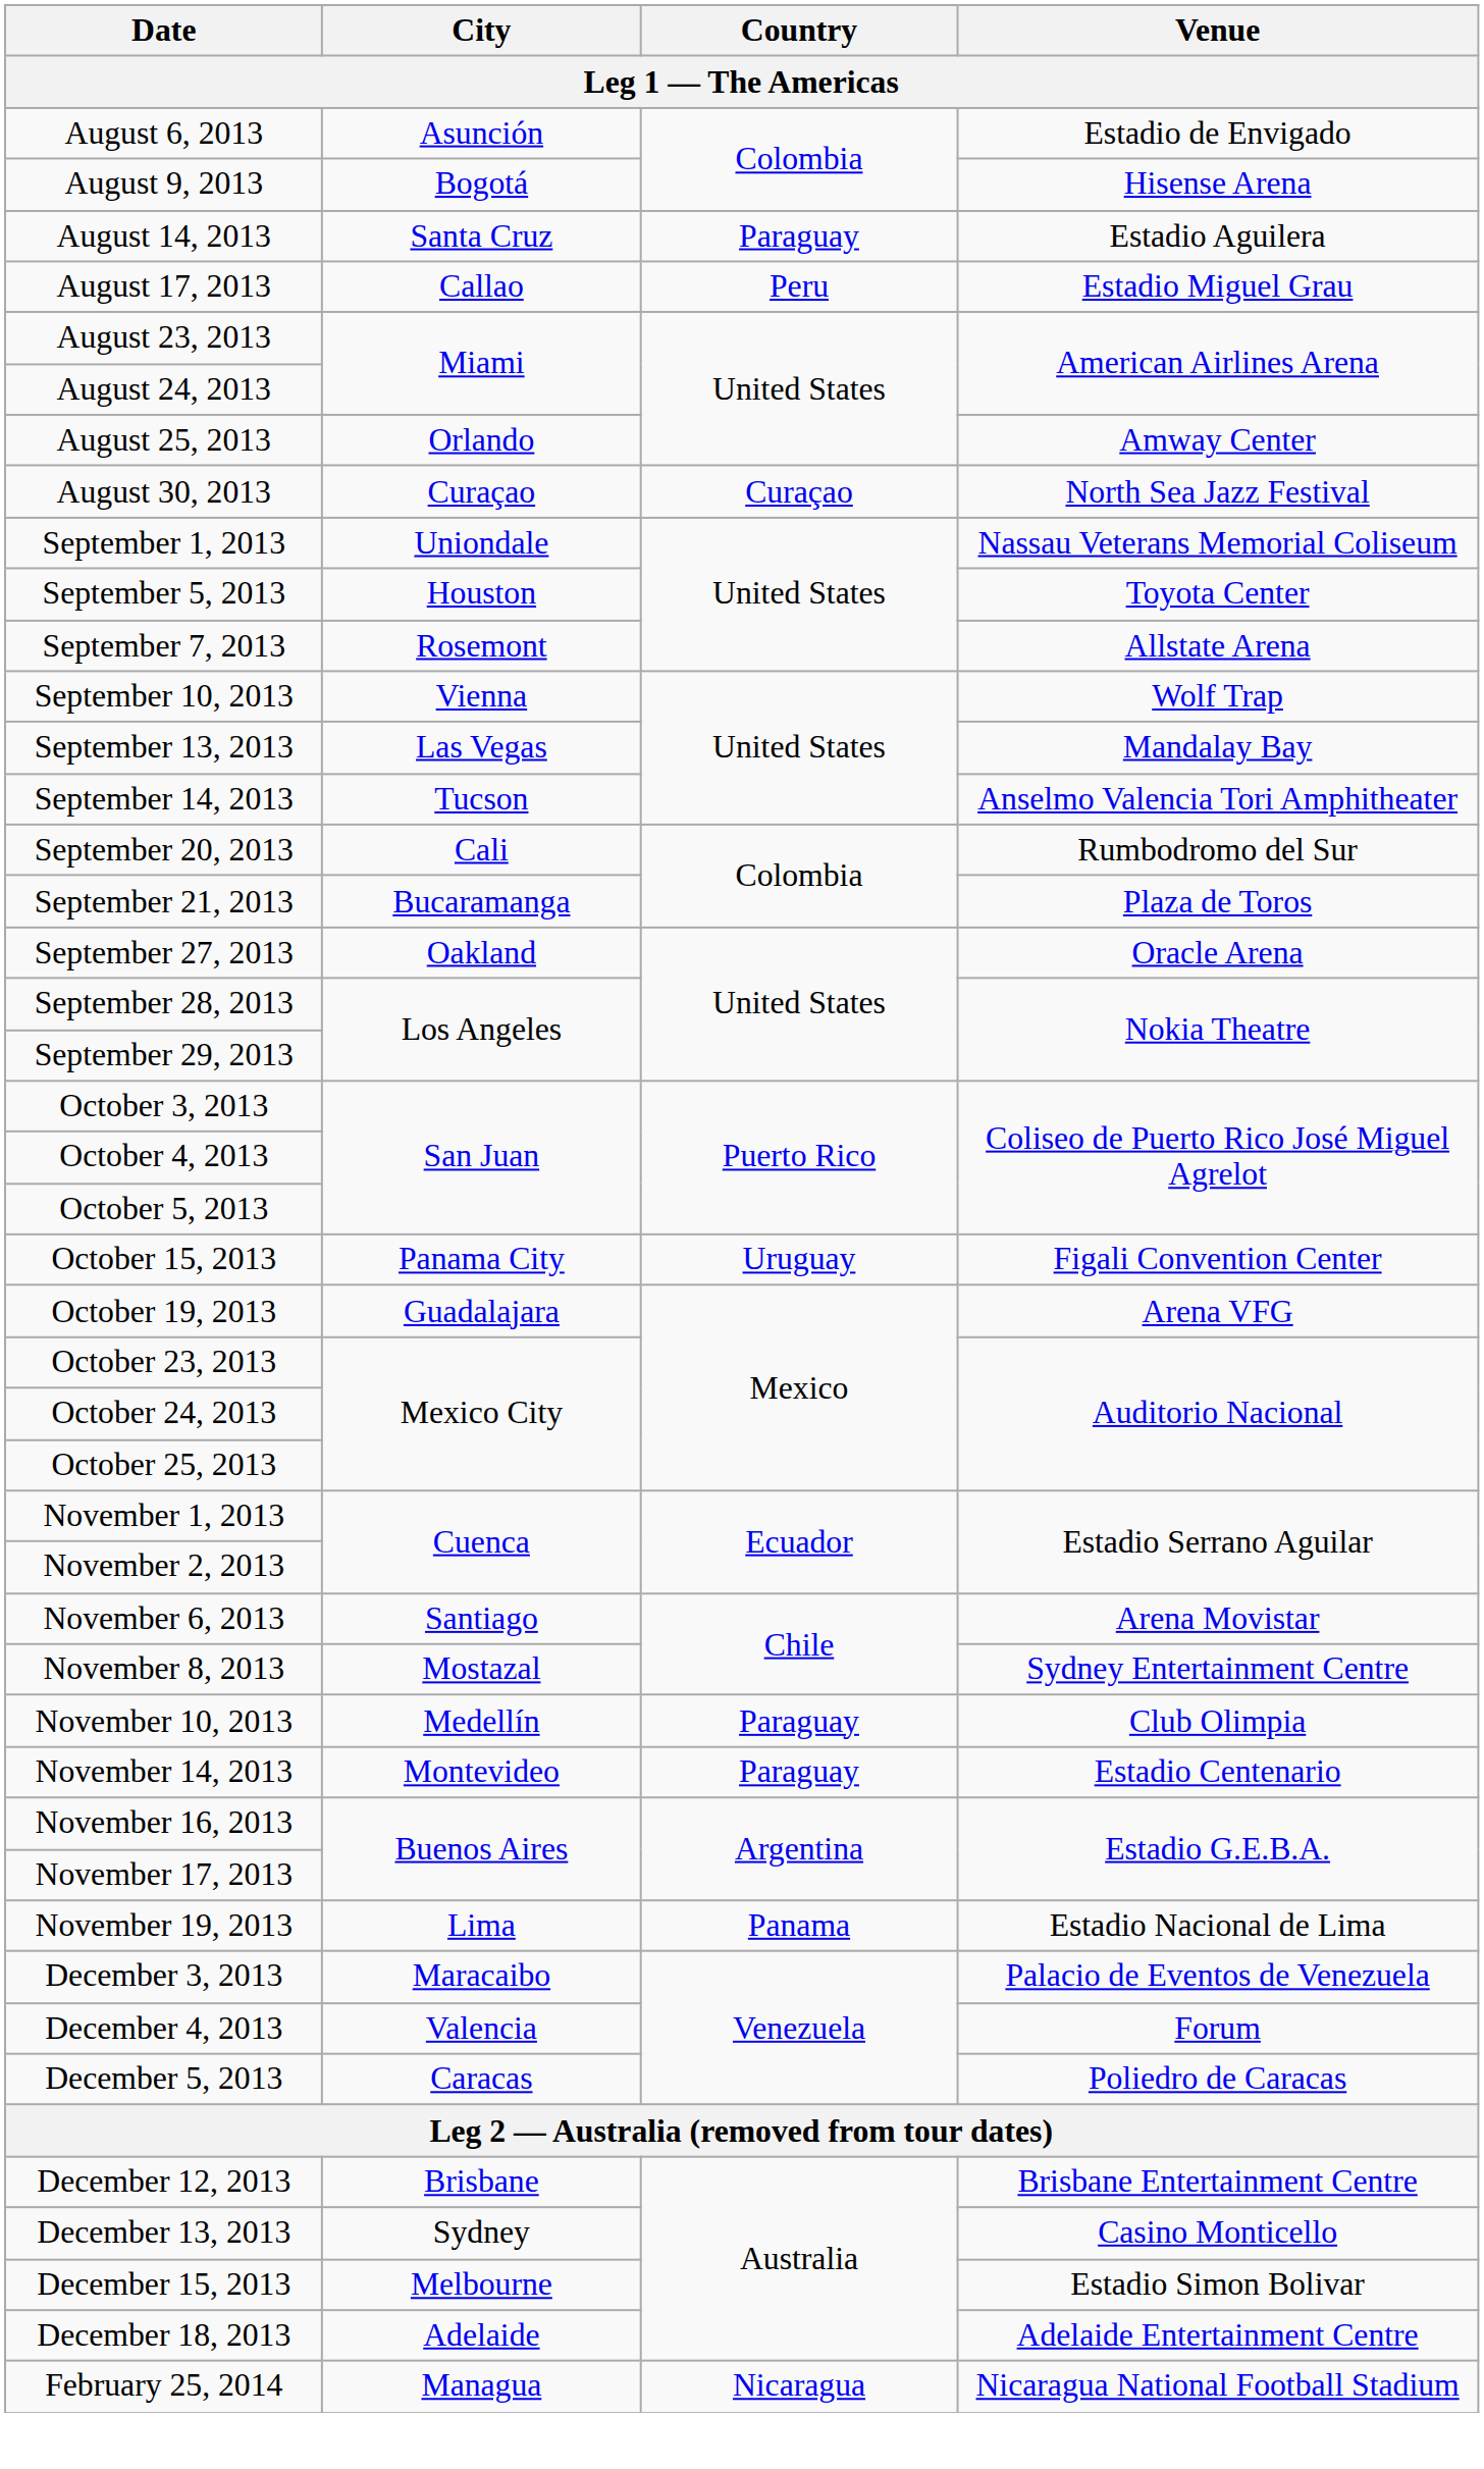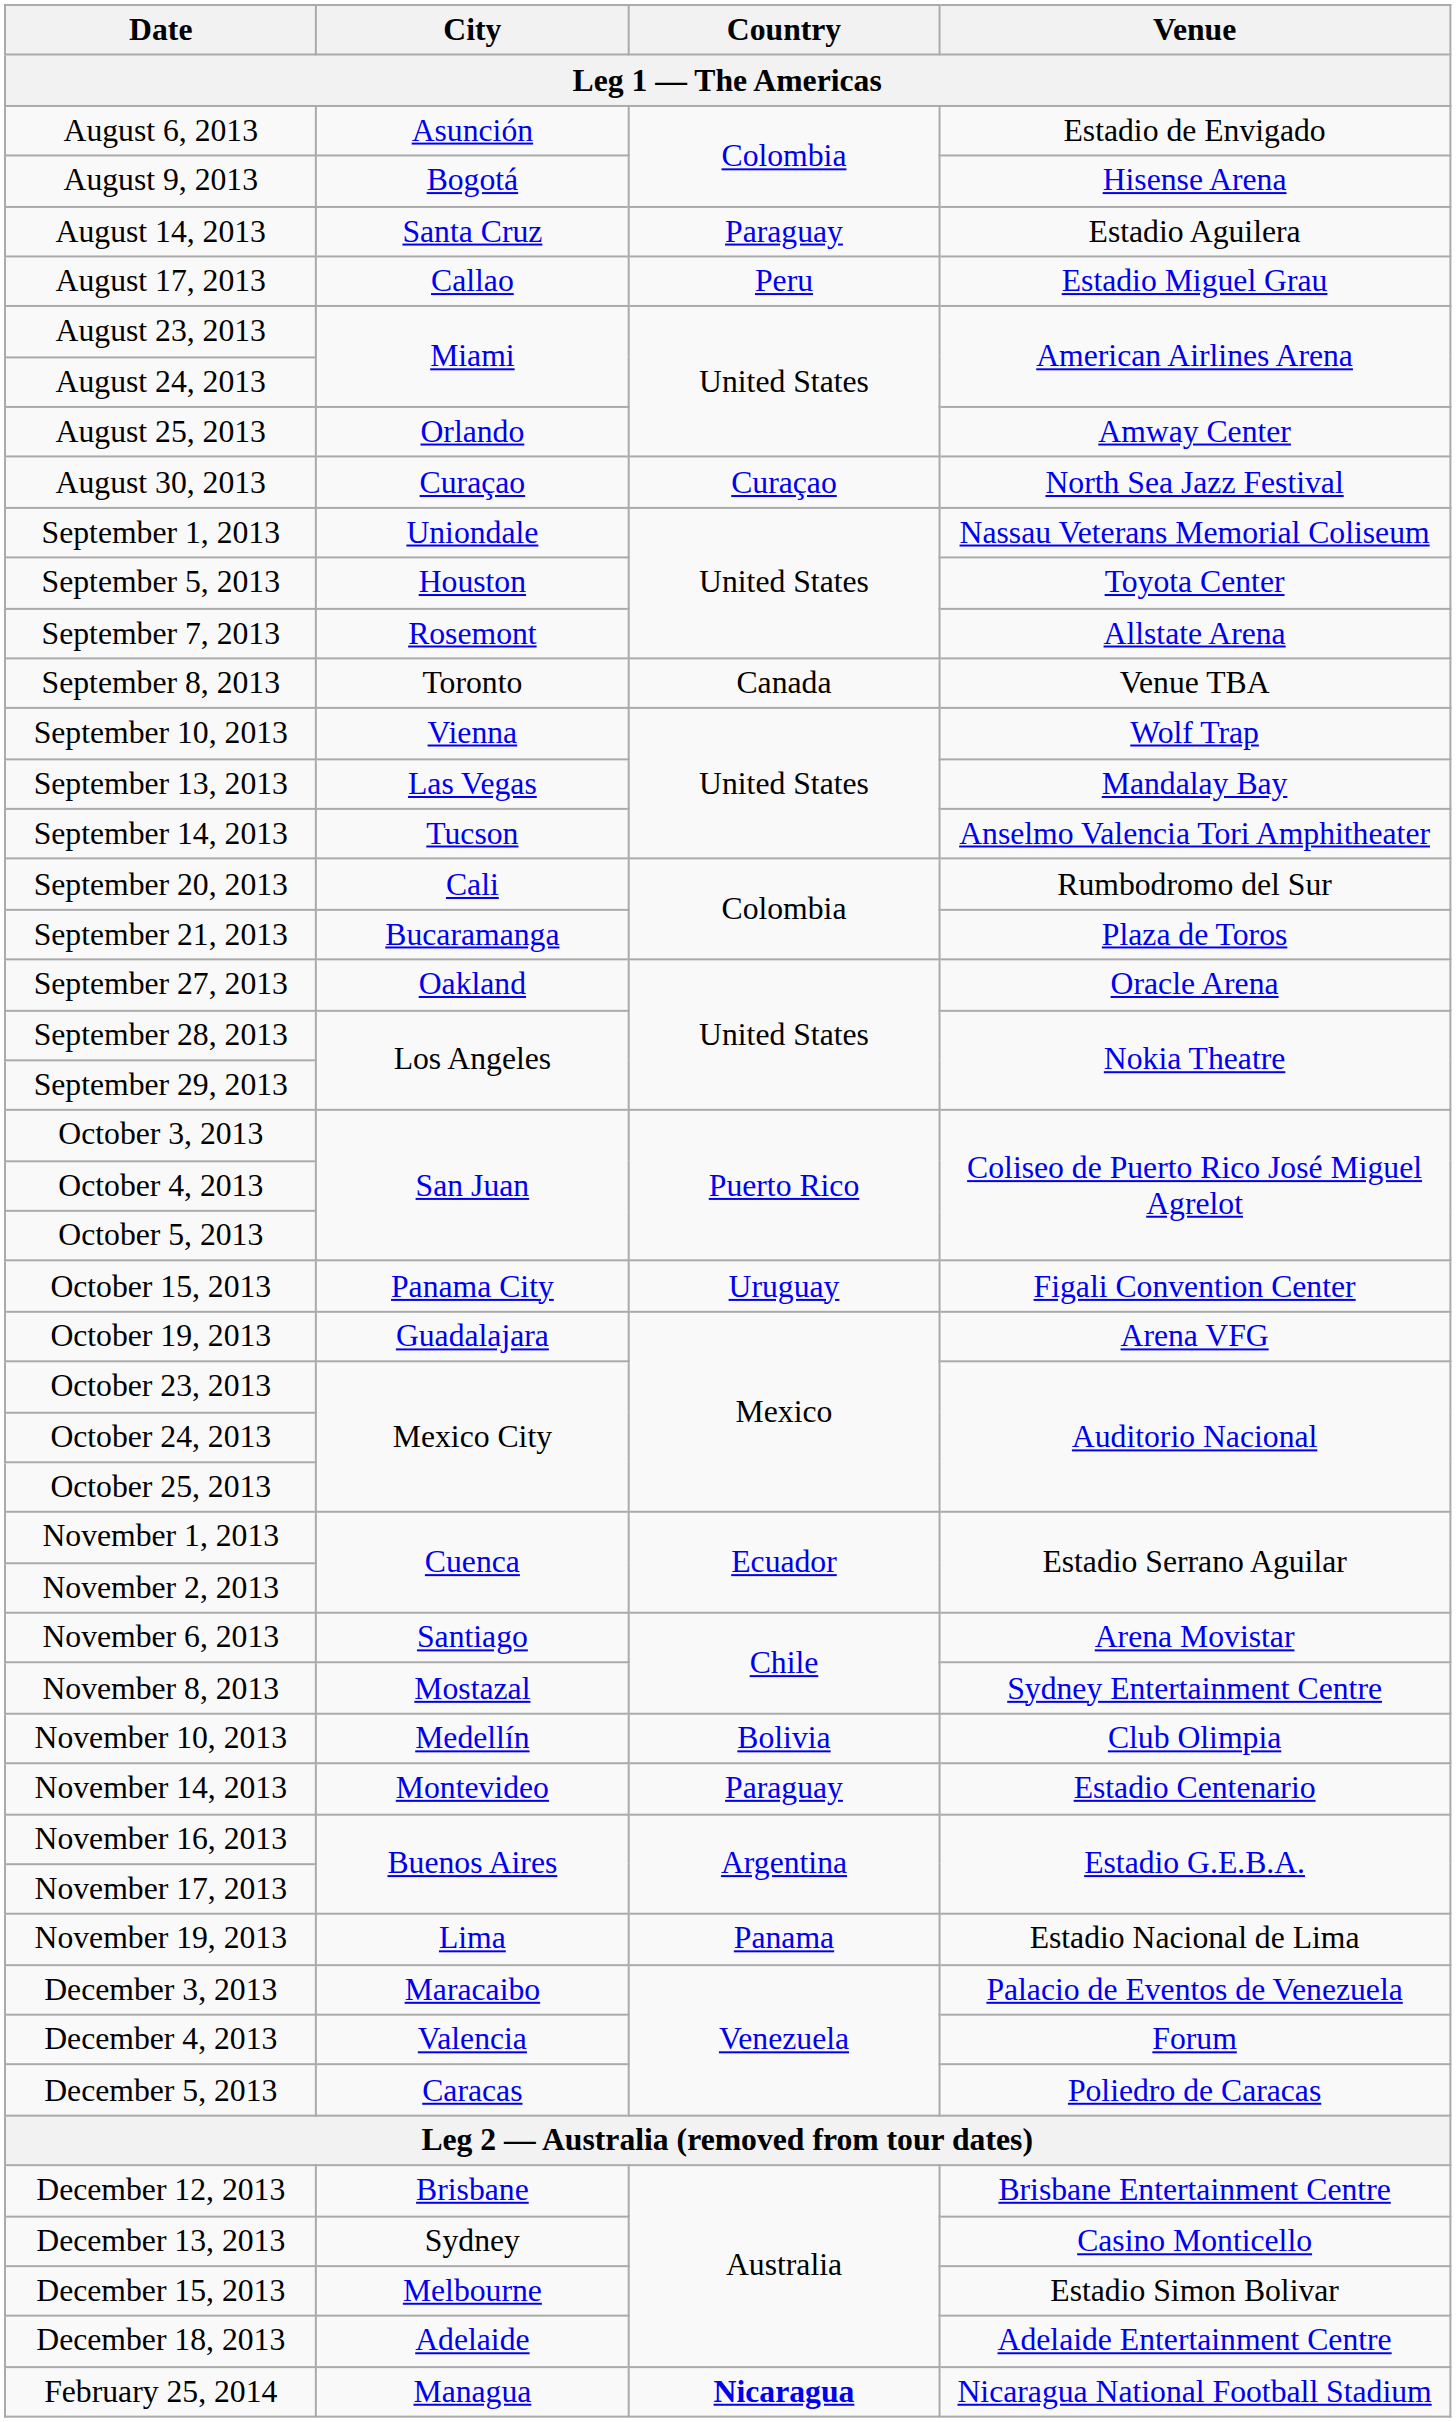+ row: September 8, 2013 | Toronto | Canada | Venue TBA
November 10, 2013 | Country: Paraguay -> Bolivia
February 25, 2014 | Country: normal -> bold
